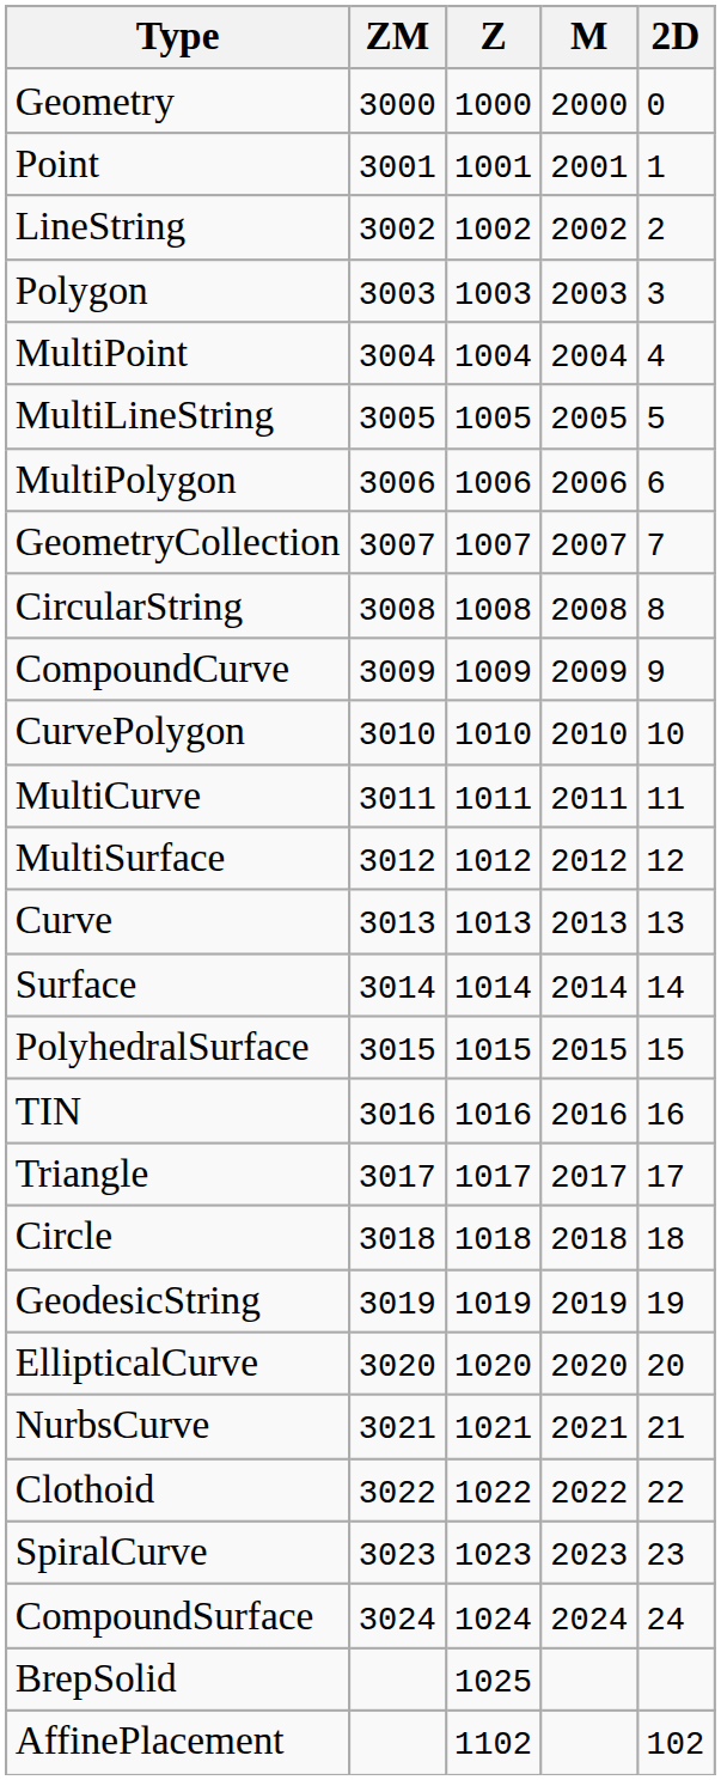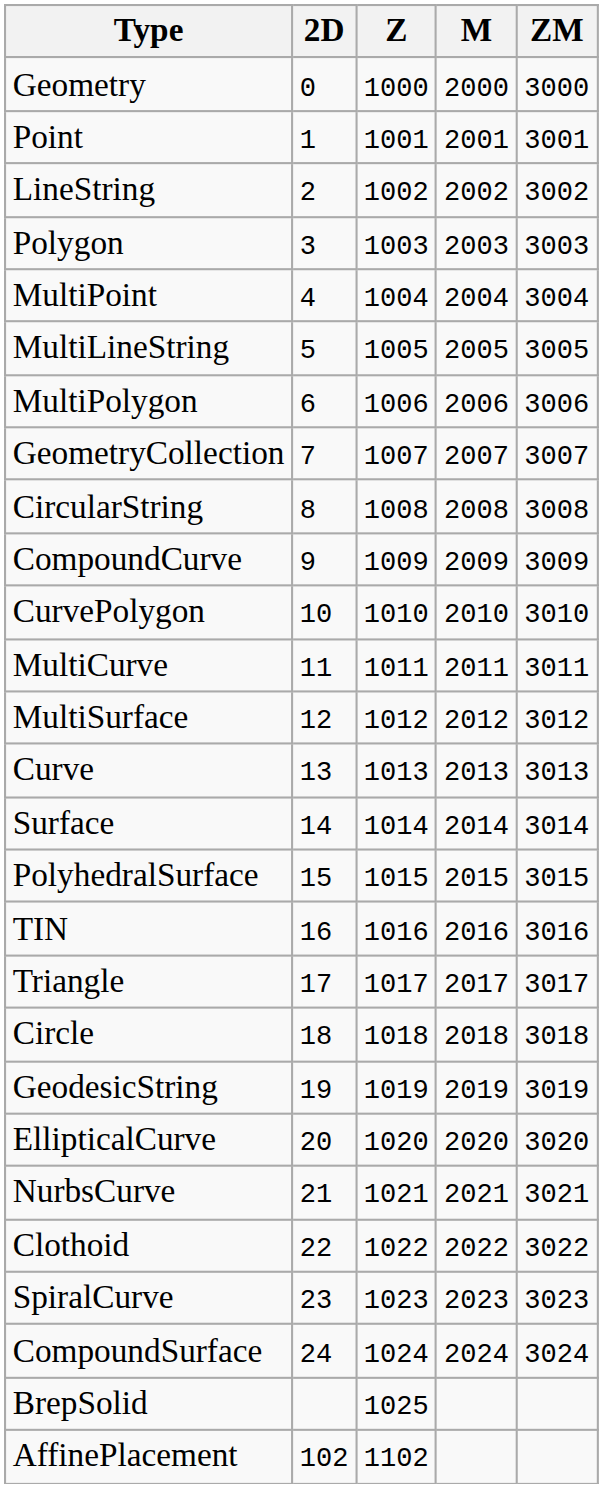columns swapped: 2D <-> ZM
